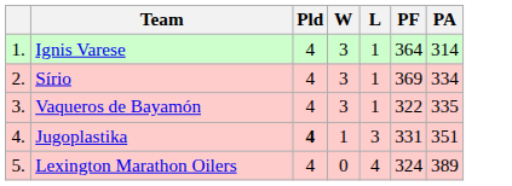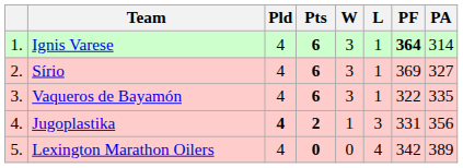+ column: Pts | 6 | 6 | 6 | 2 | 0
Ignis Varese | PF: normal -> bold
Sírio | PA: 334 -> 327
Jugoplastika | PA: 351 -> 356
Lexington Marathon Oilers | PF: 324 -> 342
